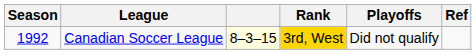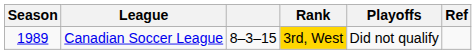Canadian Soccer League | Season: 1992 -> 1989
Canadian Soccer League | column 3: lightyellow background -> no background
